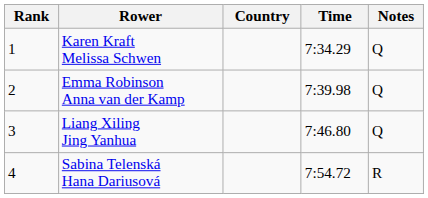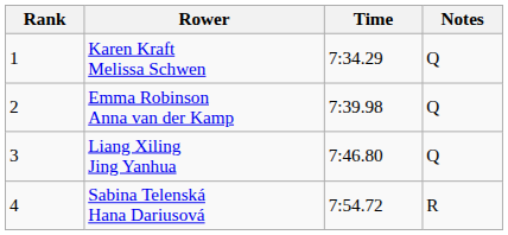- column: Country
